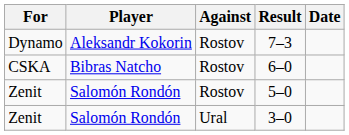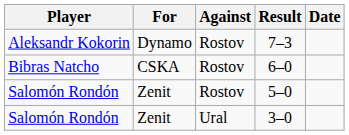columns swapped: Player <-> For
